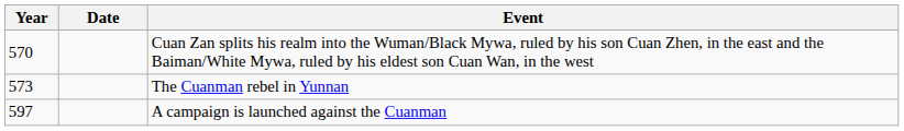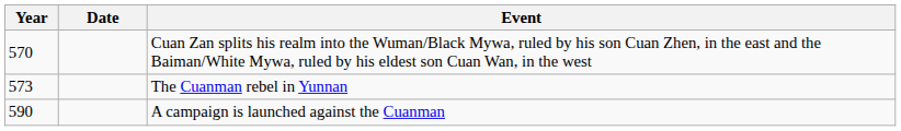A campaign is launched against the Cuanman | Year: 597 -> 590
